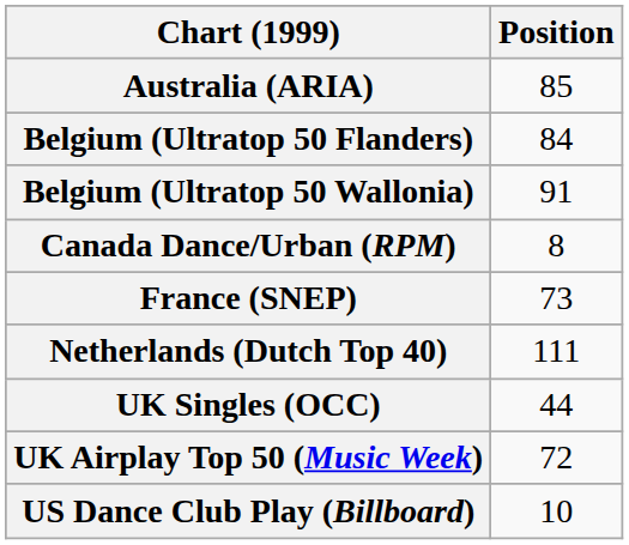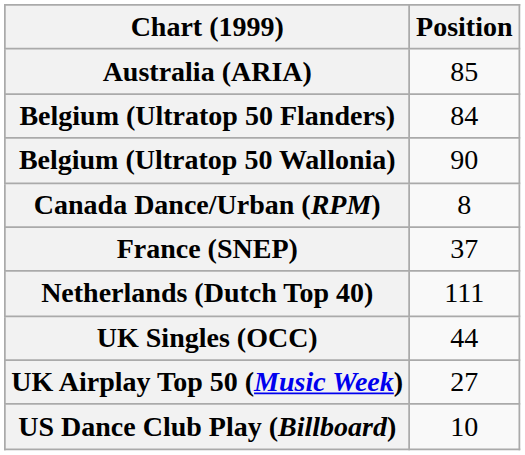Belgium (Ultratop 50 Wallonia) | Position: 91 -> 90
France (SNEP) | Position: 73 -> 37
UK Airplay Top 50 (Music Week) | Position: 72 -> 27
